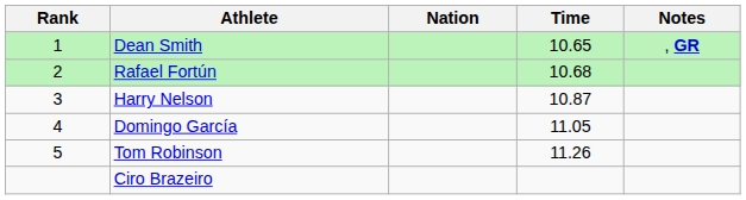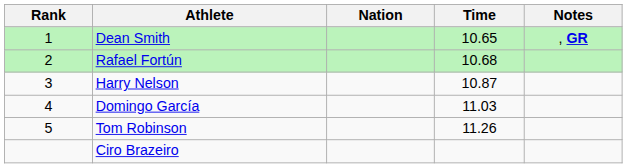Domingo García | Time: 11.05 -> 11.03
